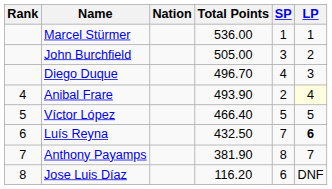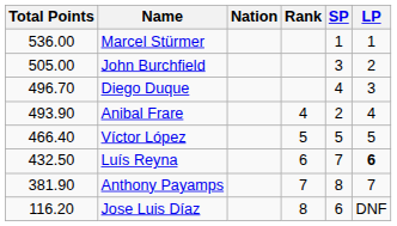columns swapped: Rank <-> Total Points
Anibal Frare | LP: lightyellow background -> no background
